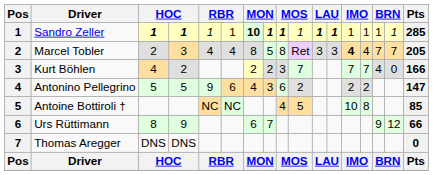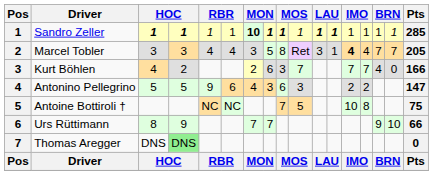Marcel Tobler | column 3: 2 -> 3
Marcel Tobler | column 7: 8 -> 3
Marcel Tobler | column 12: 3 -> 1
Kurt Böhlen | column 8: 2 -> 6
Antonino Pellegrino | column 10: 2 -> 3
Antoine Bottiroli † | column 9: 4 -> 7
Antoine Bottiroli † | Pts: 85 -> 75
Urs Rüttimann | column 7: 6 -> 7
Urs Rüttimann | column 16: 12 -> 10
Thomas Aregger | column 4: no background -> lightgreen background
